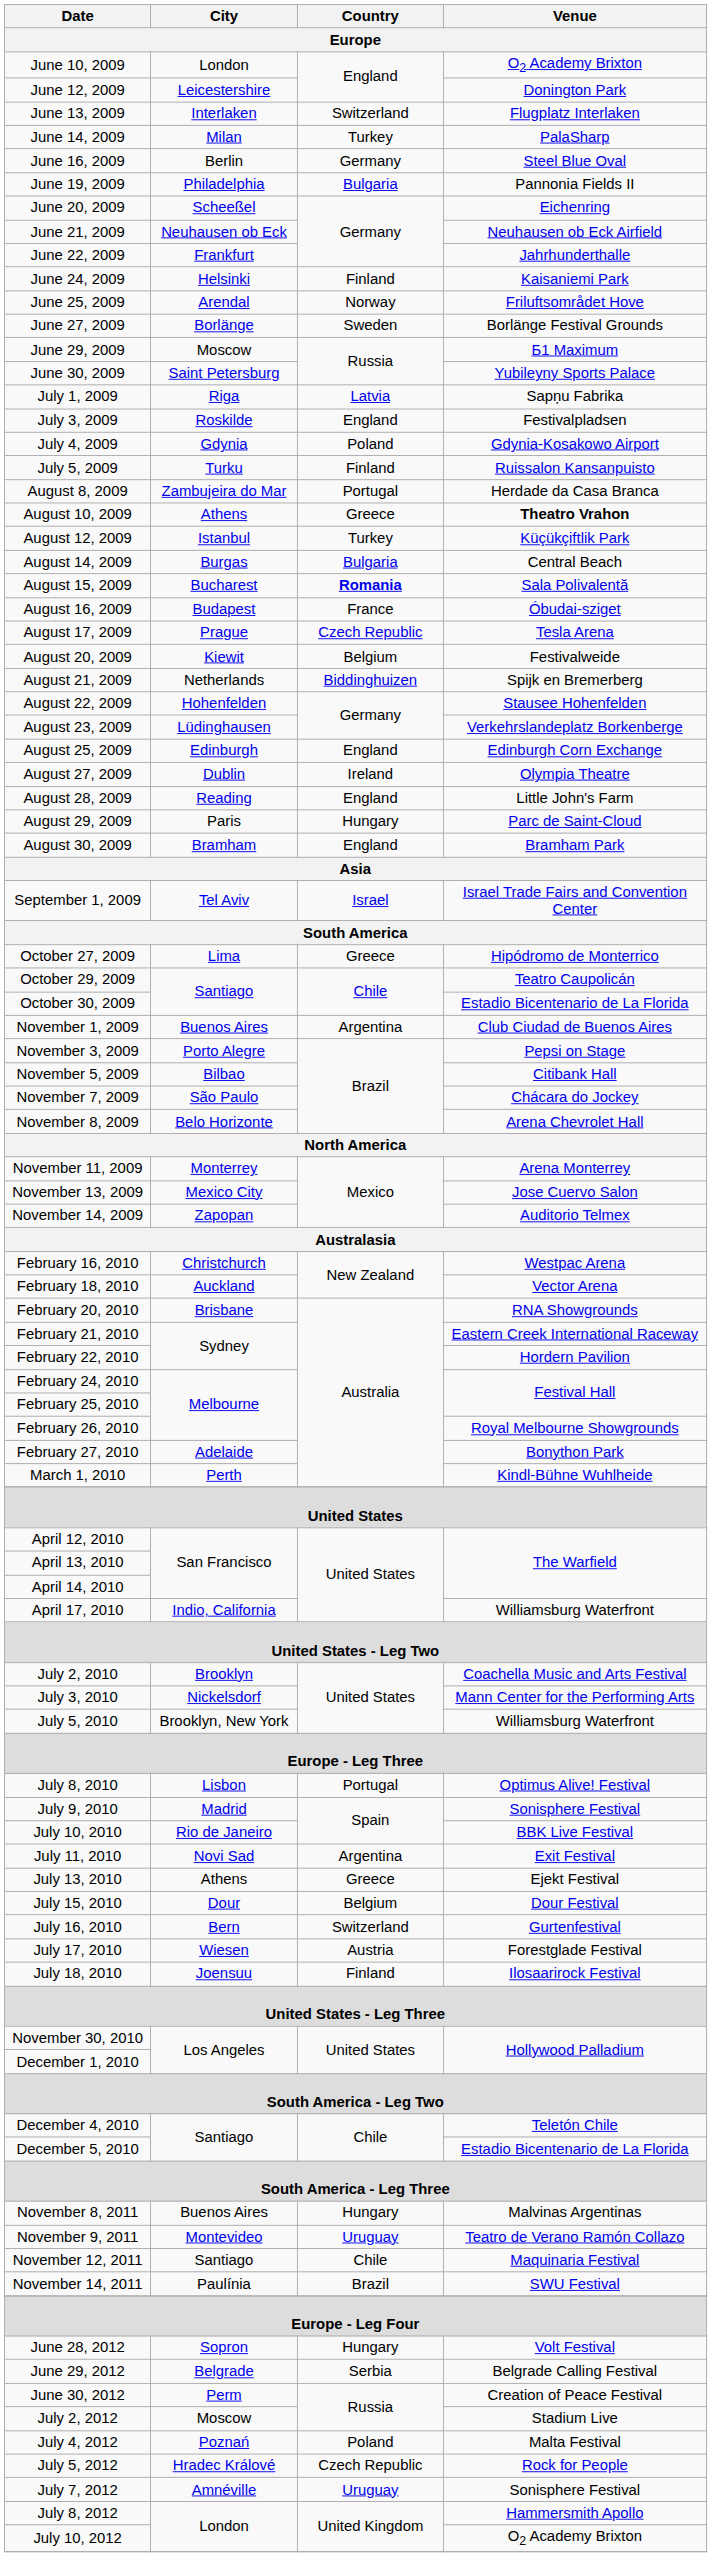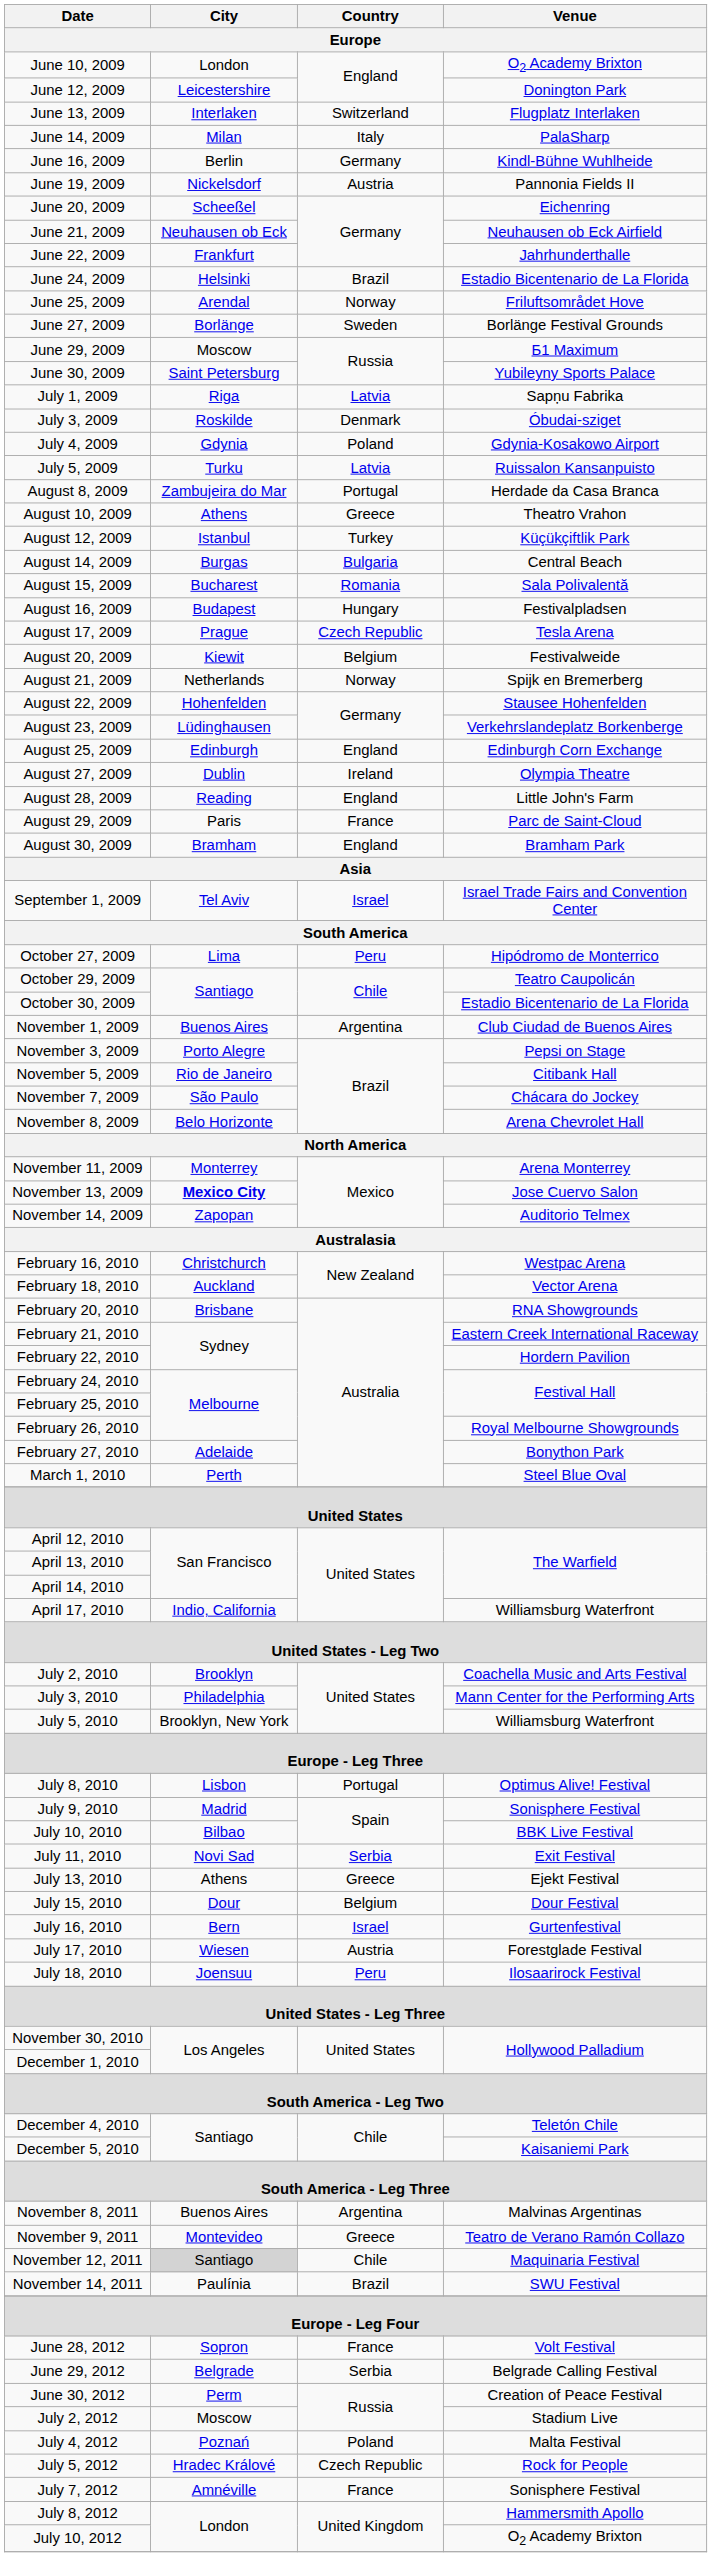June 14, 2009 | Country / Europe: Turkey -> Italy
June 16, 2009 | Venue / Europe: Steel Blue Oval -> Kindl-Bühne Wuhlheide
June 19, 2009 | City / Europe: Philadelphia -> Nickelsdorf
June 19, 2009 | Country / Europe: Bulgaria -> Austria
June 24, 2009 | Country / Europe: Finland -> Brazil
June 24, 2009 | Venue / Europe: Kaisaniemi Park -> Estadio Bicentenario de La Florida
July 3, 2009 | Country / Europe: England -> Denmark
July 3, 2009 | Venue / Europe: Festivalpladsen -> Óbudai-sziget
July 5, 2009 | Country / Europe: Finland -> Latvia
August 10, 2009 | Venue / Europe: bold -> normal
August 15, 2009 | Country / Europe: bold -> normal
August 16, 2009 | Country / Europe: France -> Hungary
August 16, 2009 | Venue / Europe: Óbudai-sziget -> Festivalpladsen
August 21, 2009 | Country / Europe: Biddinghuizen -> Norway
August 29, 2009 | Country / Europe: Hungary -> France
October 27, 2009 | Country / Europe: Greece -> Peru
November 5, 2009 | City / Europe: Bilbao -> Rio de Janeiro
November 13, 2009 | City / Europe: normal -> bold
March 1, 2010 | Venue / Europe: Kindl-Bühne Wuhlheide -> Steel Blue Oval
July 3, 2010 | City / Europe: Nickelsdorf -> Philadelphia
July 10, 2010 | City / Europe: Rio de Janeiro -> Bilbao
July 11, 2010 | Country / Europe: Argentina -> Serbia
July 16, 2010 | Country / Europe: Switzerland -> Israel
July 18, 2010 | Country / Europe: Finland -> Peru
December 5, 2010 | Venue / Europe: Estadio Bicentenario de La Florida -> Kaisaniemi Park
November 8, 2011 | Country / Europe: Hungary -> Argentina
November 9, 2011 | Country / Europe: Uruguay -> Greece
November 12, 2011 | City / Europe: no background -> lightgrey background
June 28, 2012 | Country / Europe: Hungary -> France
July 7, 2012 | Country / Europe: Uruguay -> France
